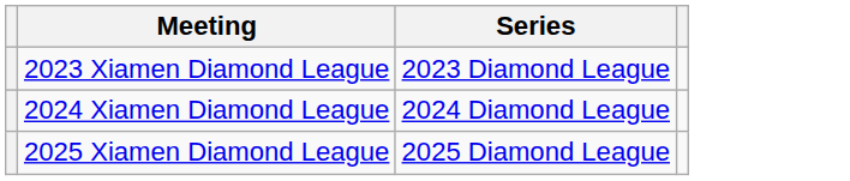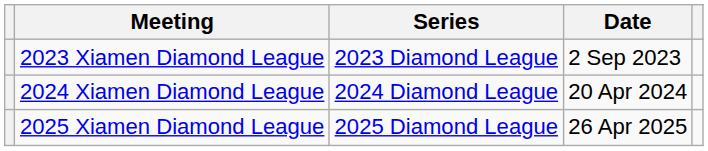+ column: Date | 2 Sep 2023 | 20 Apr 2024 | 26 Apr 2025
